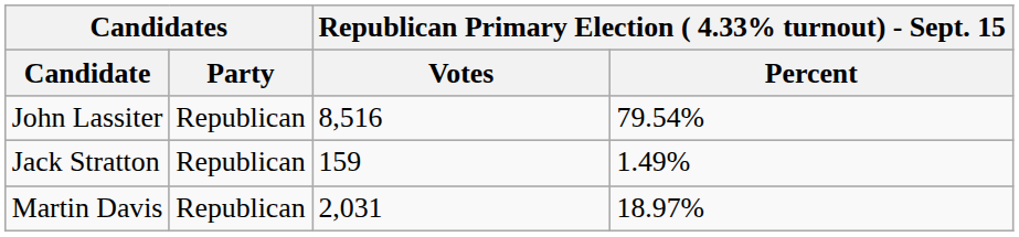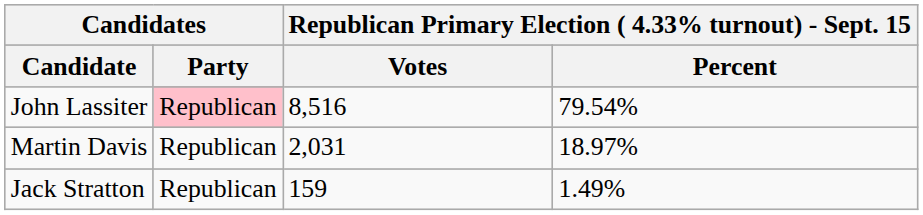John Lassiter | Candidates / Party: no background -> pink background
rows swapped: Martin Davis <-> Jack Stratton
